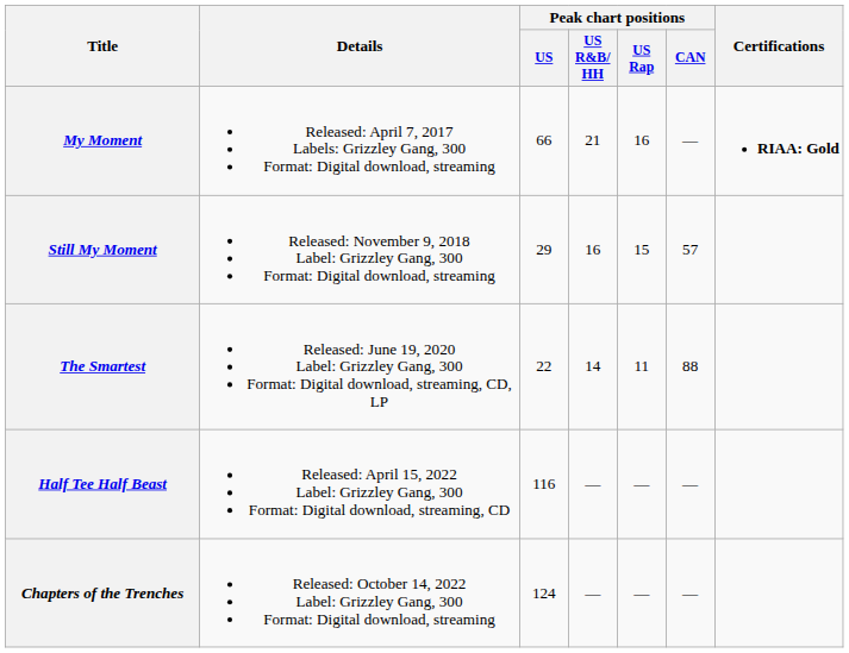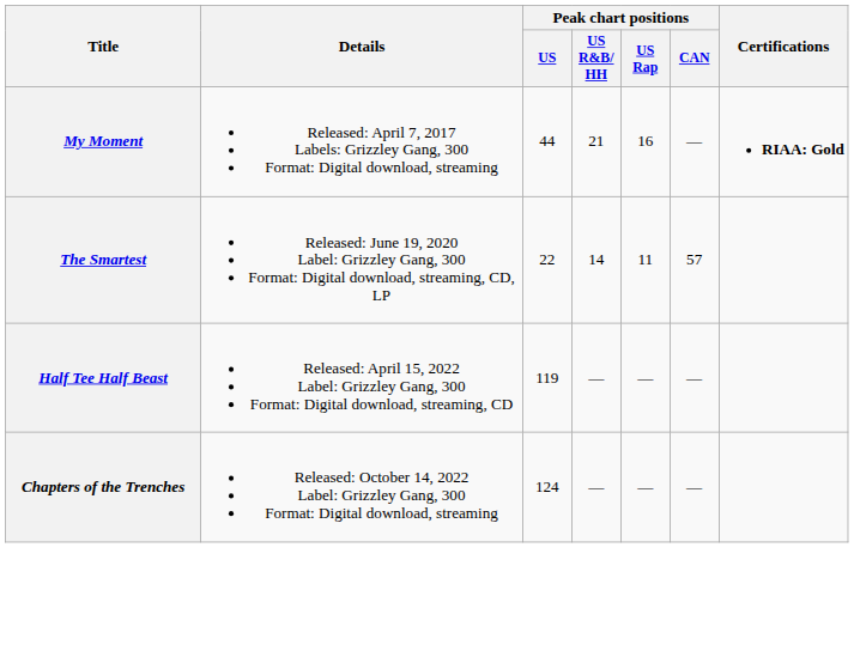My Moment | Peak chart positions / US: 66 -> 44
- row: Still My Moment | Released: November 9, 2018 Label: Grizzley Gang, 300 Format: Digital download, streaming | 29 | 16 | 15 | 57
The Smartest | Peak chart positions / CAN: 88 -> 57
Half Tee Half Beast | Peak chart positions / US: 116 -> 119
